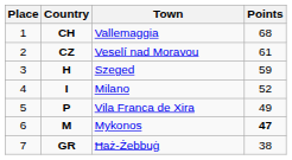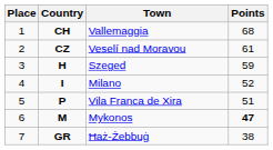Vila Franca de Xira | Points: 49 -> 51
